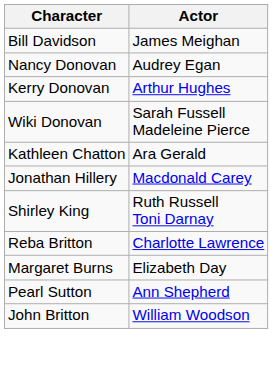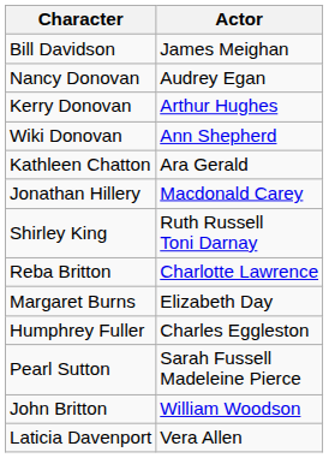Wiki Donovan | Actor: Sarah Fussell Madeleine Pierce -> Ann Shepherd
+ row: Humphrey Fuller | Charles Eggleston
Pearl Sutton | Actor: Ann Shepherd -> Sarah Fussell Madeleine Pierce
+ row: Laticia Davenport | Vera Allen
